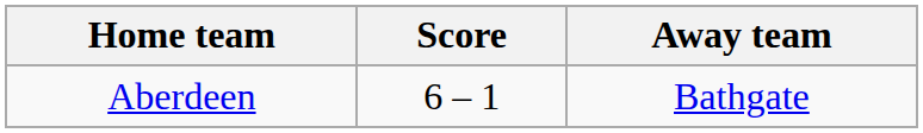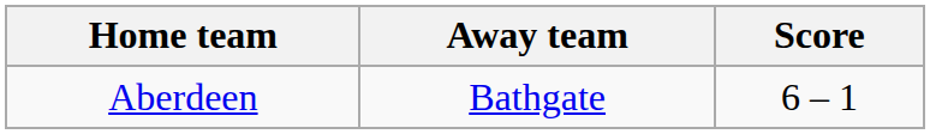columns swapped: Score <-> Away team
